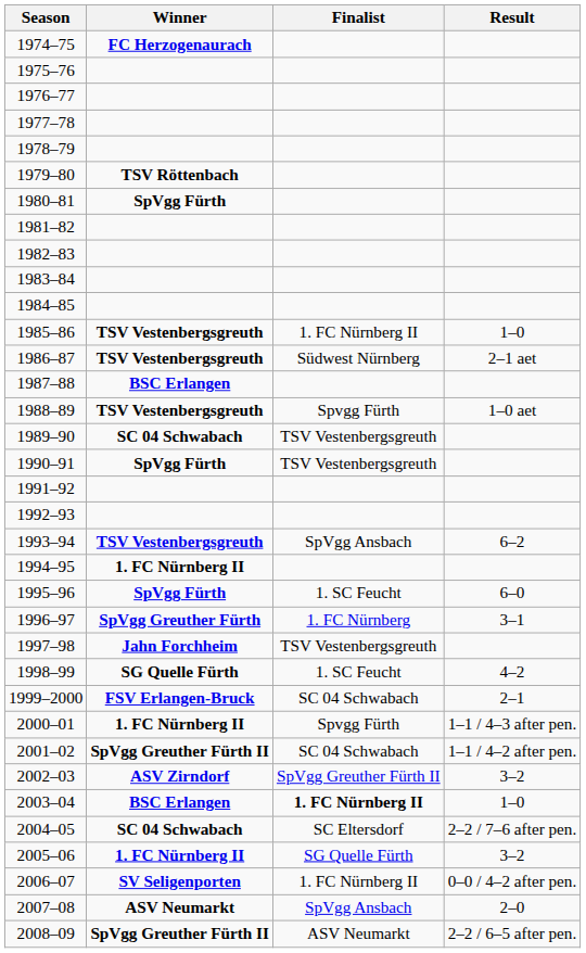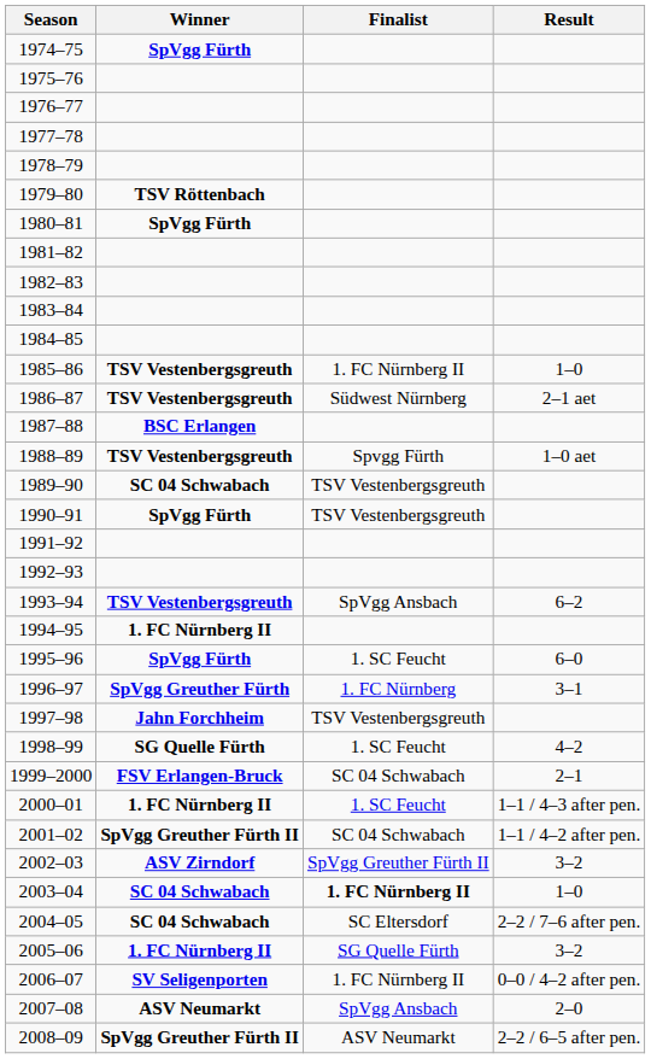1974–75 | Winner: FC Herzogenaurach -> SpVgg Fürth
2000–01 | Finalist: Spvgg Fürth -> 1. SC Feucht
2003–04 | Winner: BSC Erlangen -> SC 04 Schwabach
